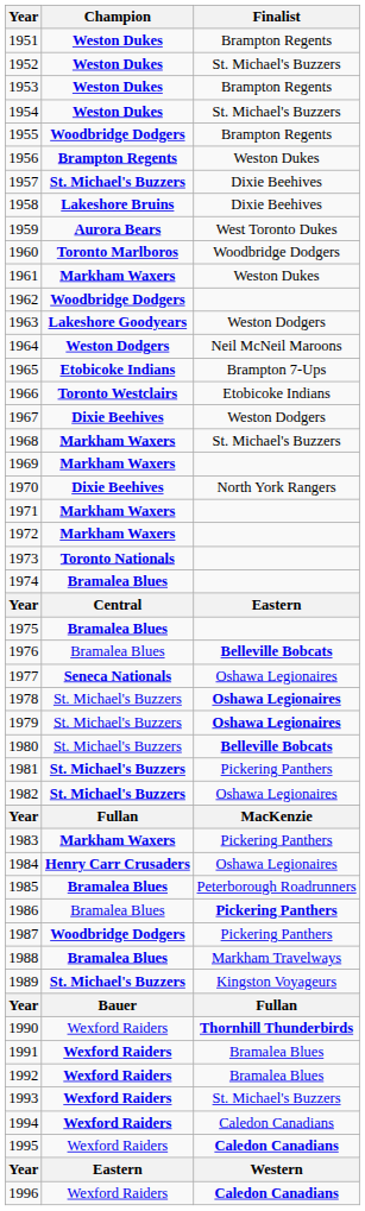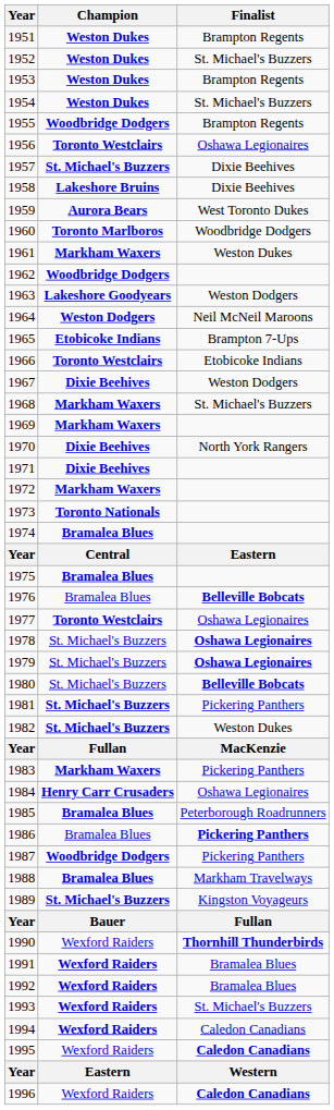1956 | Champion: Brampton Regents -> Toronto Westclairs
1956 | Finalist: Weston Dukes -> Oshawa Legionaires
1971 | Champion: Markham Waxers -> Dixie Beehives
1977 | Champion: Seneca Nationals -> Toronto Westclairs
1982 | Finalist: Oshawa Legionaires -> Weston Dukes
